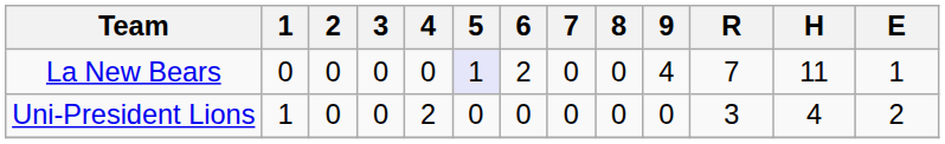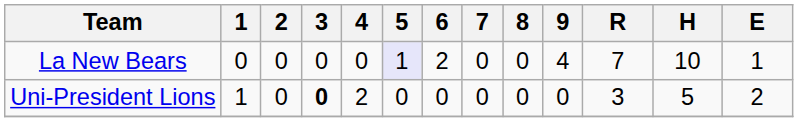La New Bears | H: 11 -> 10
Uni-President Lions | 3: normal -> bold
Uni-President Lions | H: 4 -> 5
